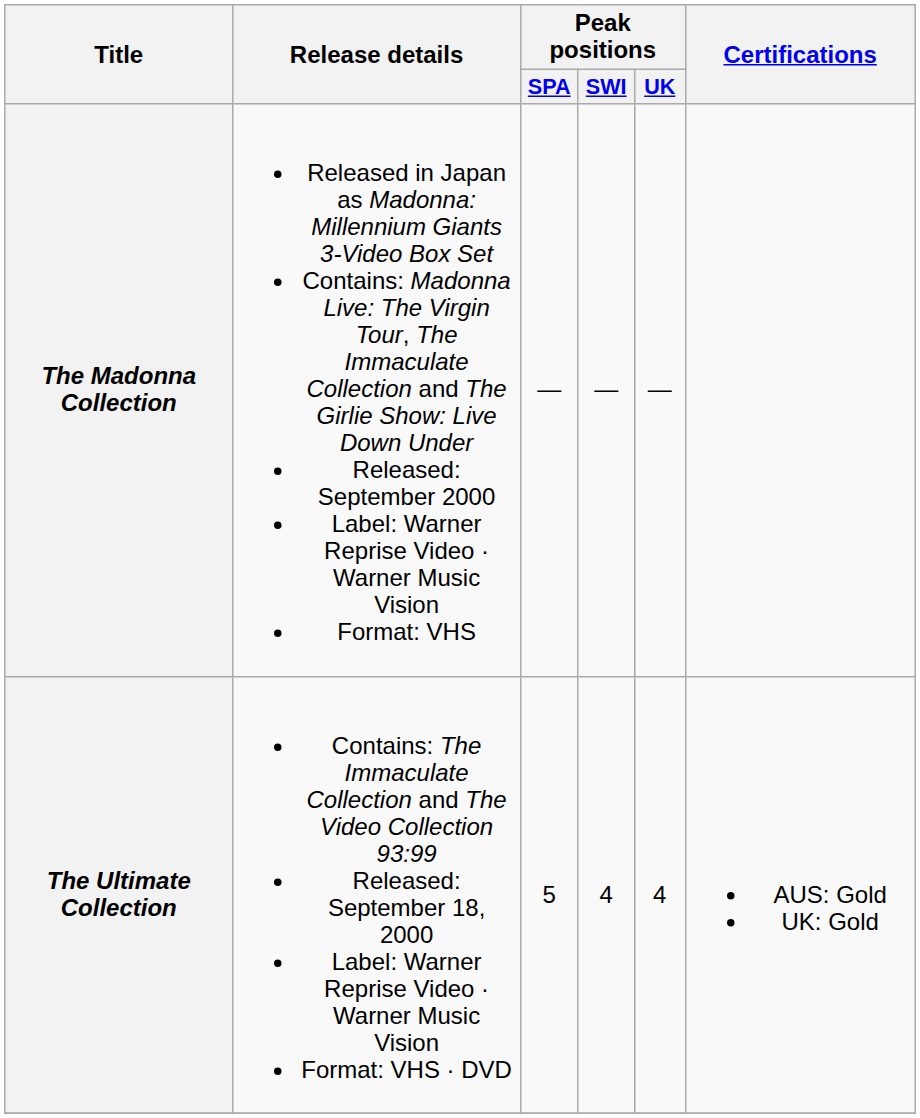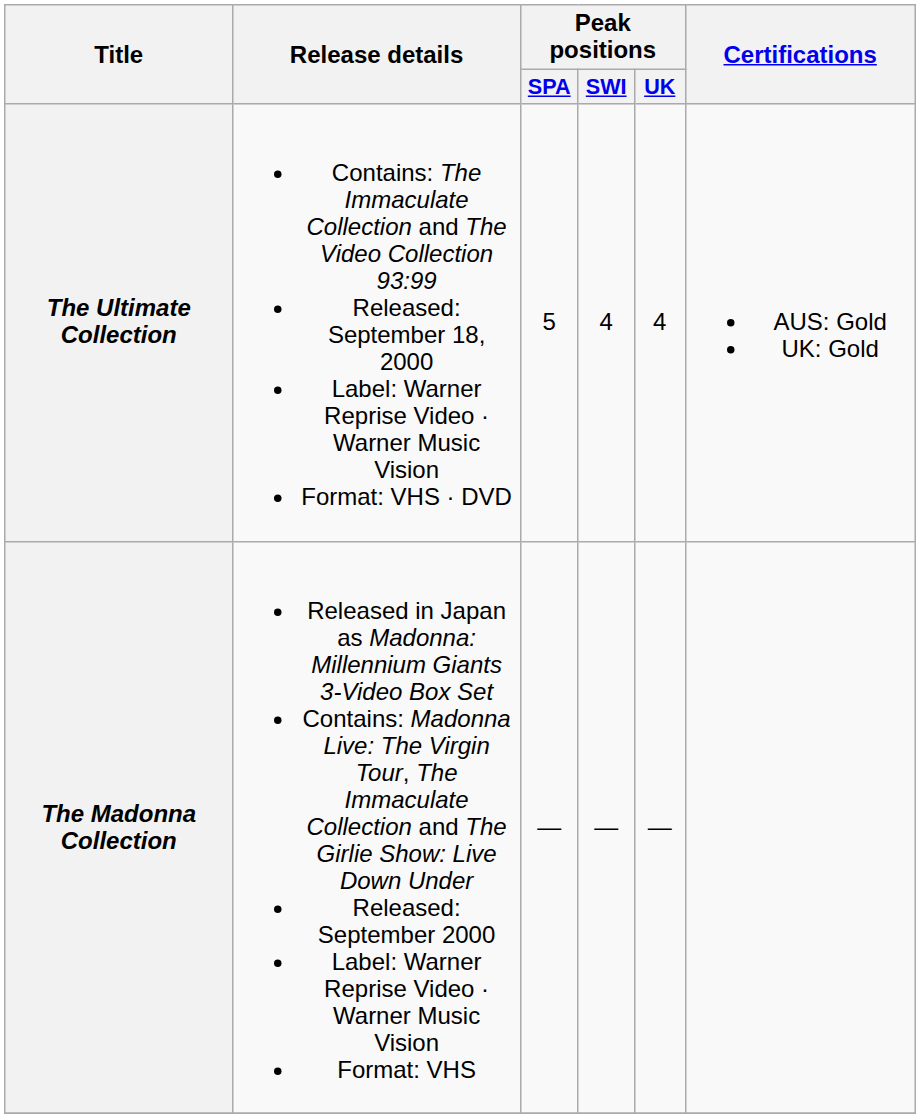rows swapped: The Ultimate Collection <-> The Madonna Collection
